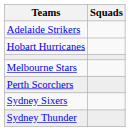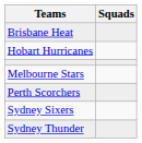- row: Adelaide Strikers
+ row: Brisbane Heat
